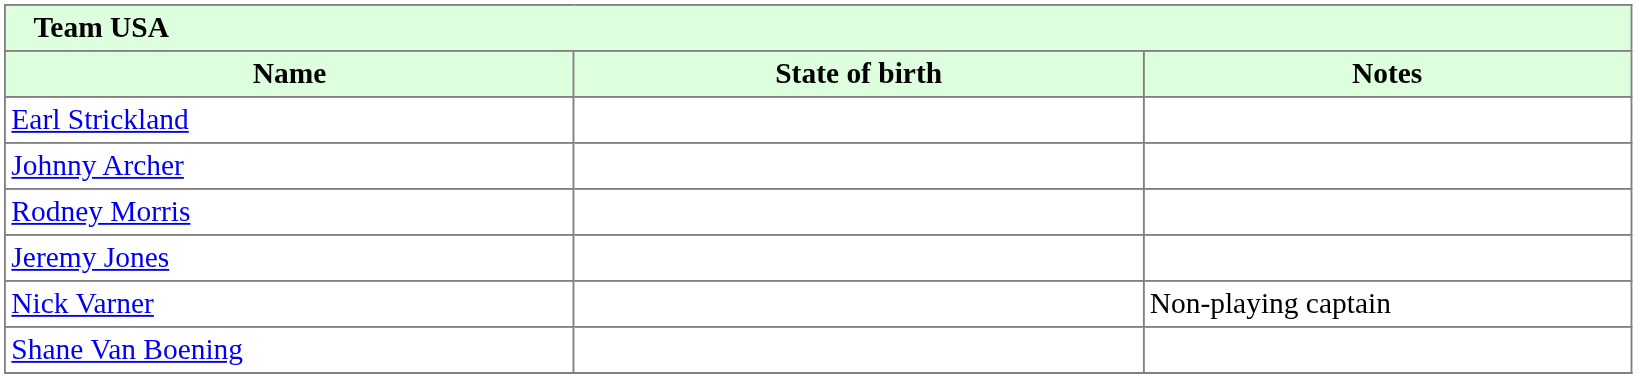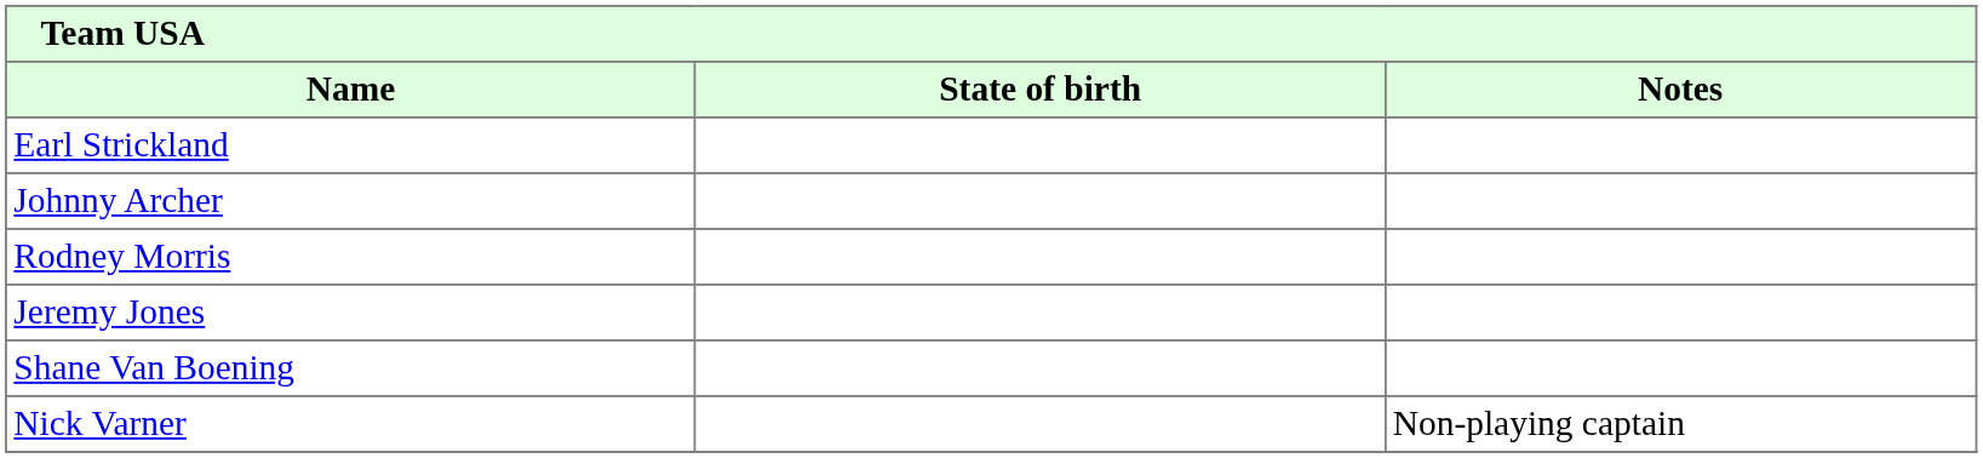rows swapped: Shane Van Boening <-> Nick Varner
